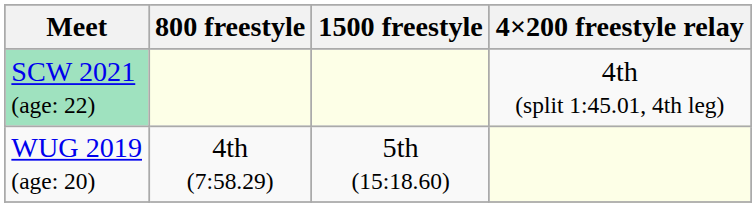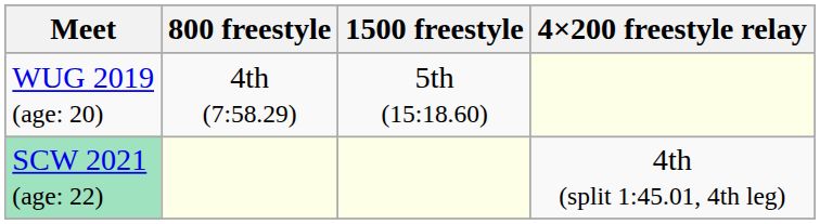rows swapped: WUG 2019 (age: 20) <-> SCW 2021 (age: 22)
